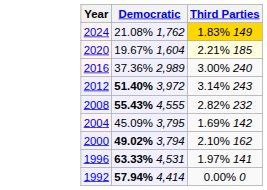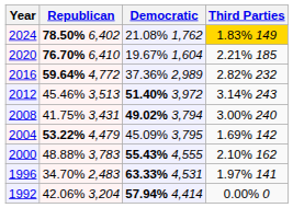+ column: Republican | 78.50% 6,402 | 76.70% 6,410 | 59.64% 4,772 | 45.46% 3,513 | 41.75% 3,431 | 53.22% 4,479 | 48.88% 3,783 | 34.70% 2,483 | 42.06% 3,204
2020 | Third Parties: lightyellow background -> no background
2016 | Third Parties: 3.00% 240 -> 2.82% 232
2008 | Democratic: 55.43% 4,555 -> 49.02% 3,794
2008 | Third Parties: 2.82% 232 -> 3.00% 240
2000 | Democratic: 49.02% 3,794 -> 55.43% 4,555
